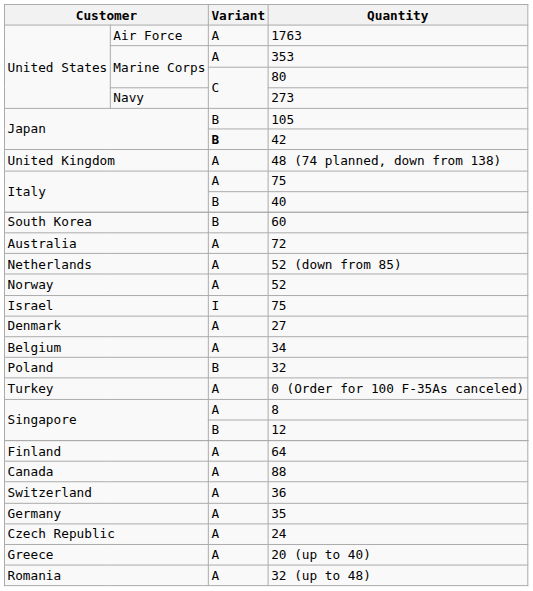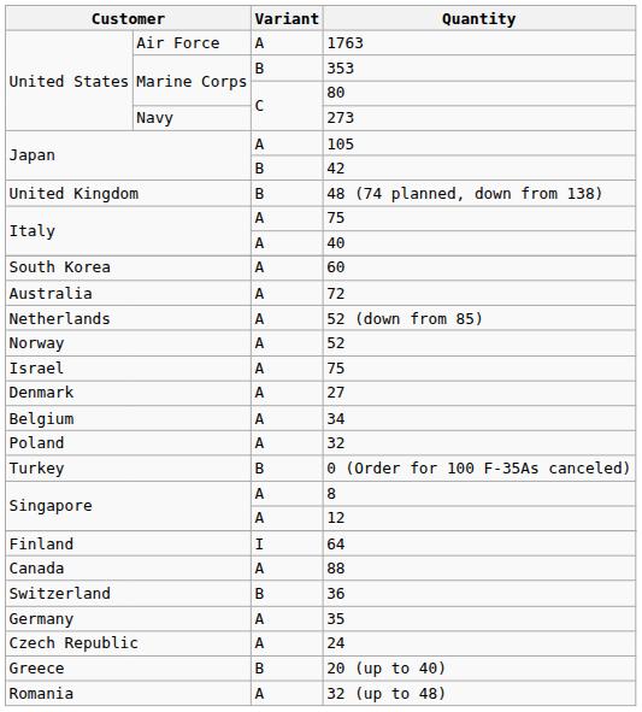353 | Variant: A -> B
105 | Variant: B -> A
42 | Variant: bold -> normal
48 (74 planned, down from 138) | Variant: A -> B
40 | Variant: B -> A
60 | Variant: B -> A
Israel / 75 | Variant: I -> A
32 | Variant: B -> A
0 (Order for 100 F-35As canceled) | Variant: A -> B
12 | Variant: B -> A
64 | Variant: A -> I
36 | Variant: A -> B
20 (up to 40) | Variant: A -> B
